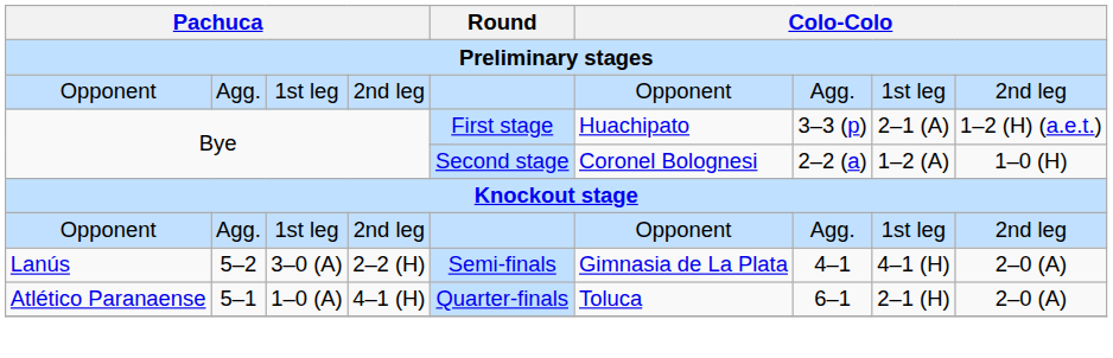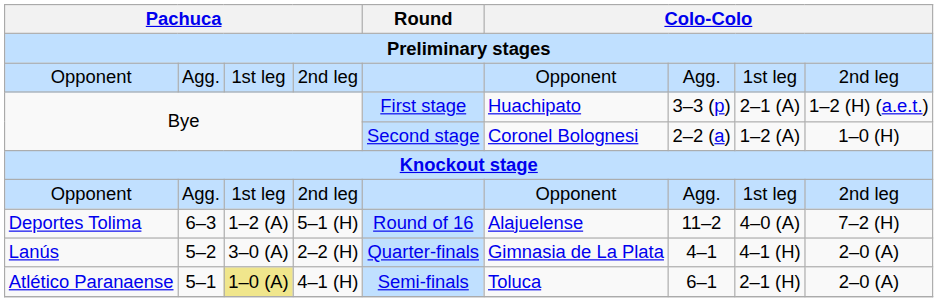+ row: Deportes Tolima | 6–3 | 1–2 (A) | 5–1 (H) | Round of 16 | Alajuelense | 11–2 | 4–0 (A) | 7–2 (H)
Lanús | Round: Semi-finals -> Quarter-finals
Atlético Paranaense | column 3: no background -> khaki background
Atlético Paranaense | Round: Quarter-finals -> Semi-finals
